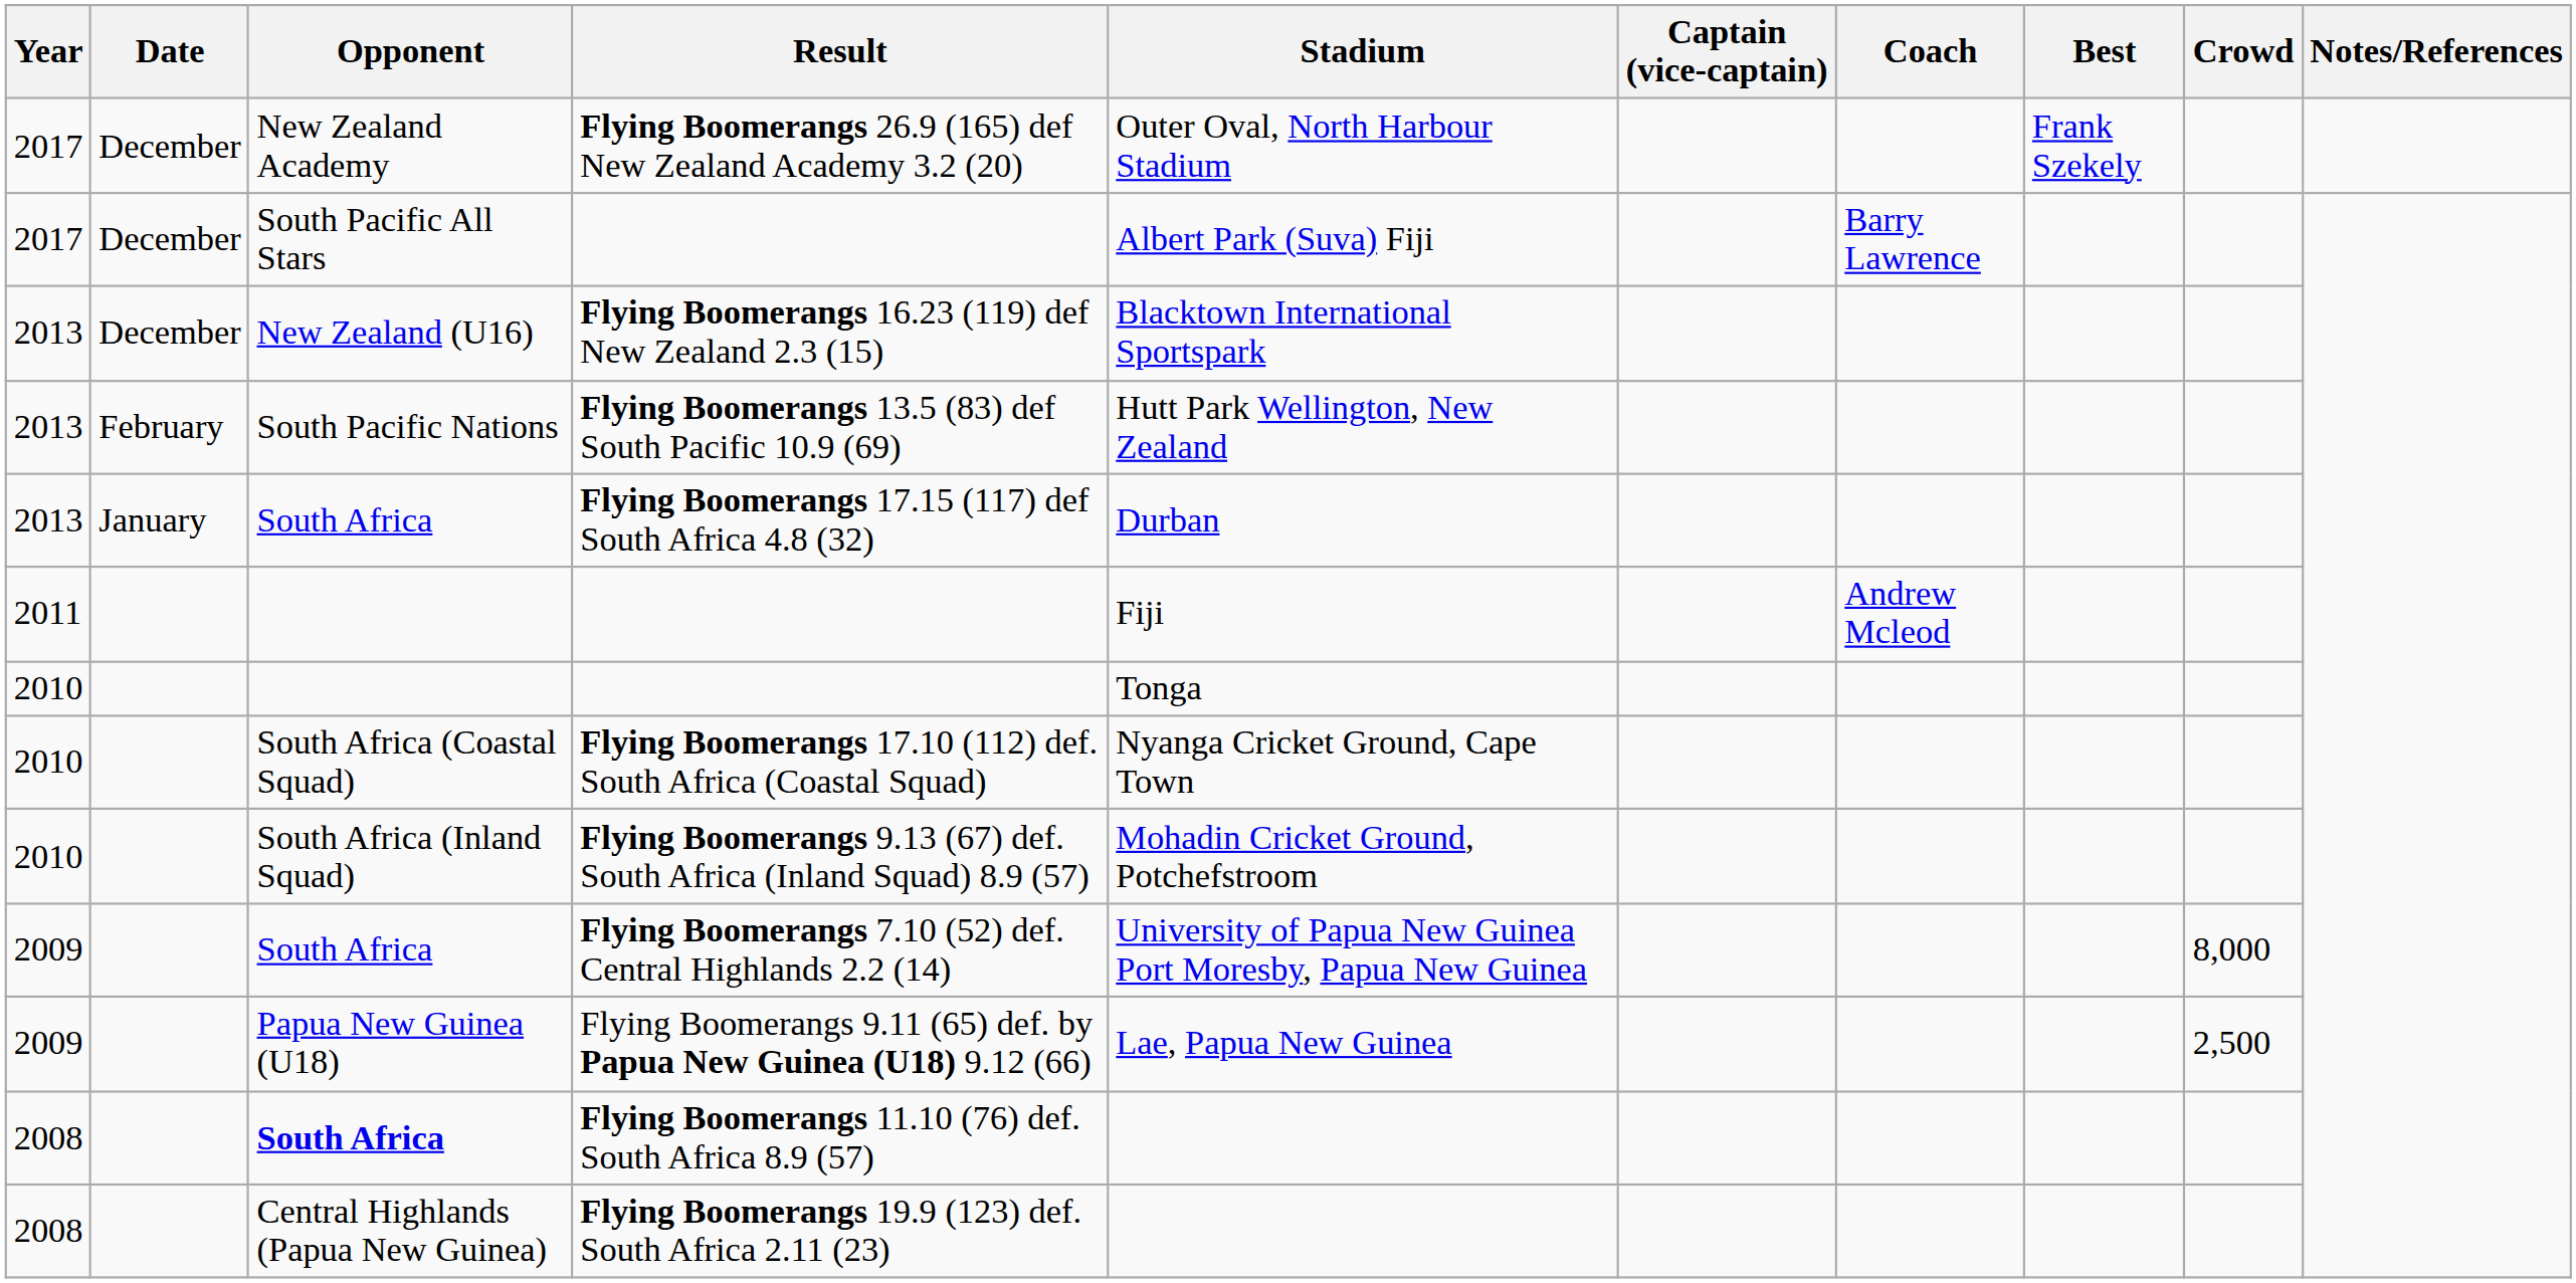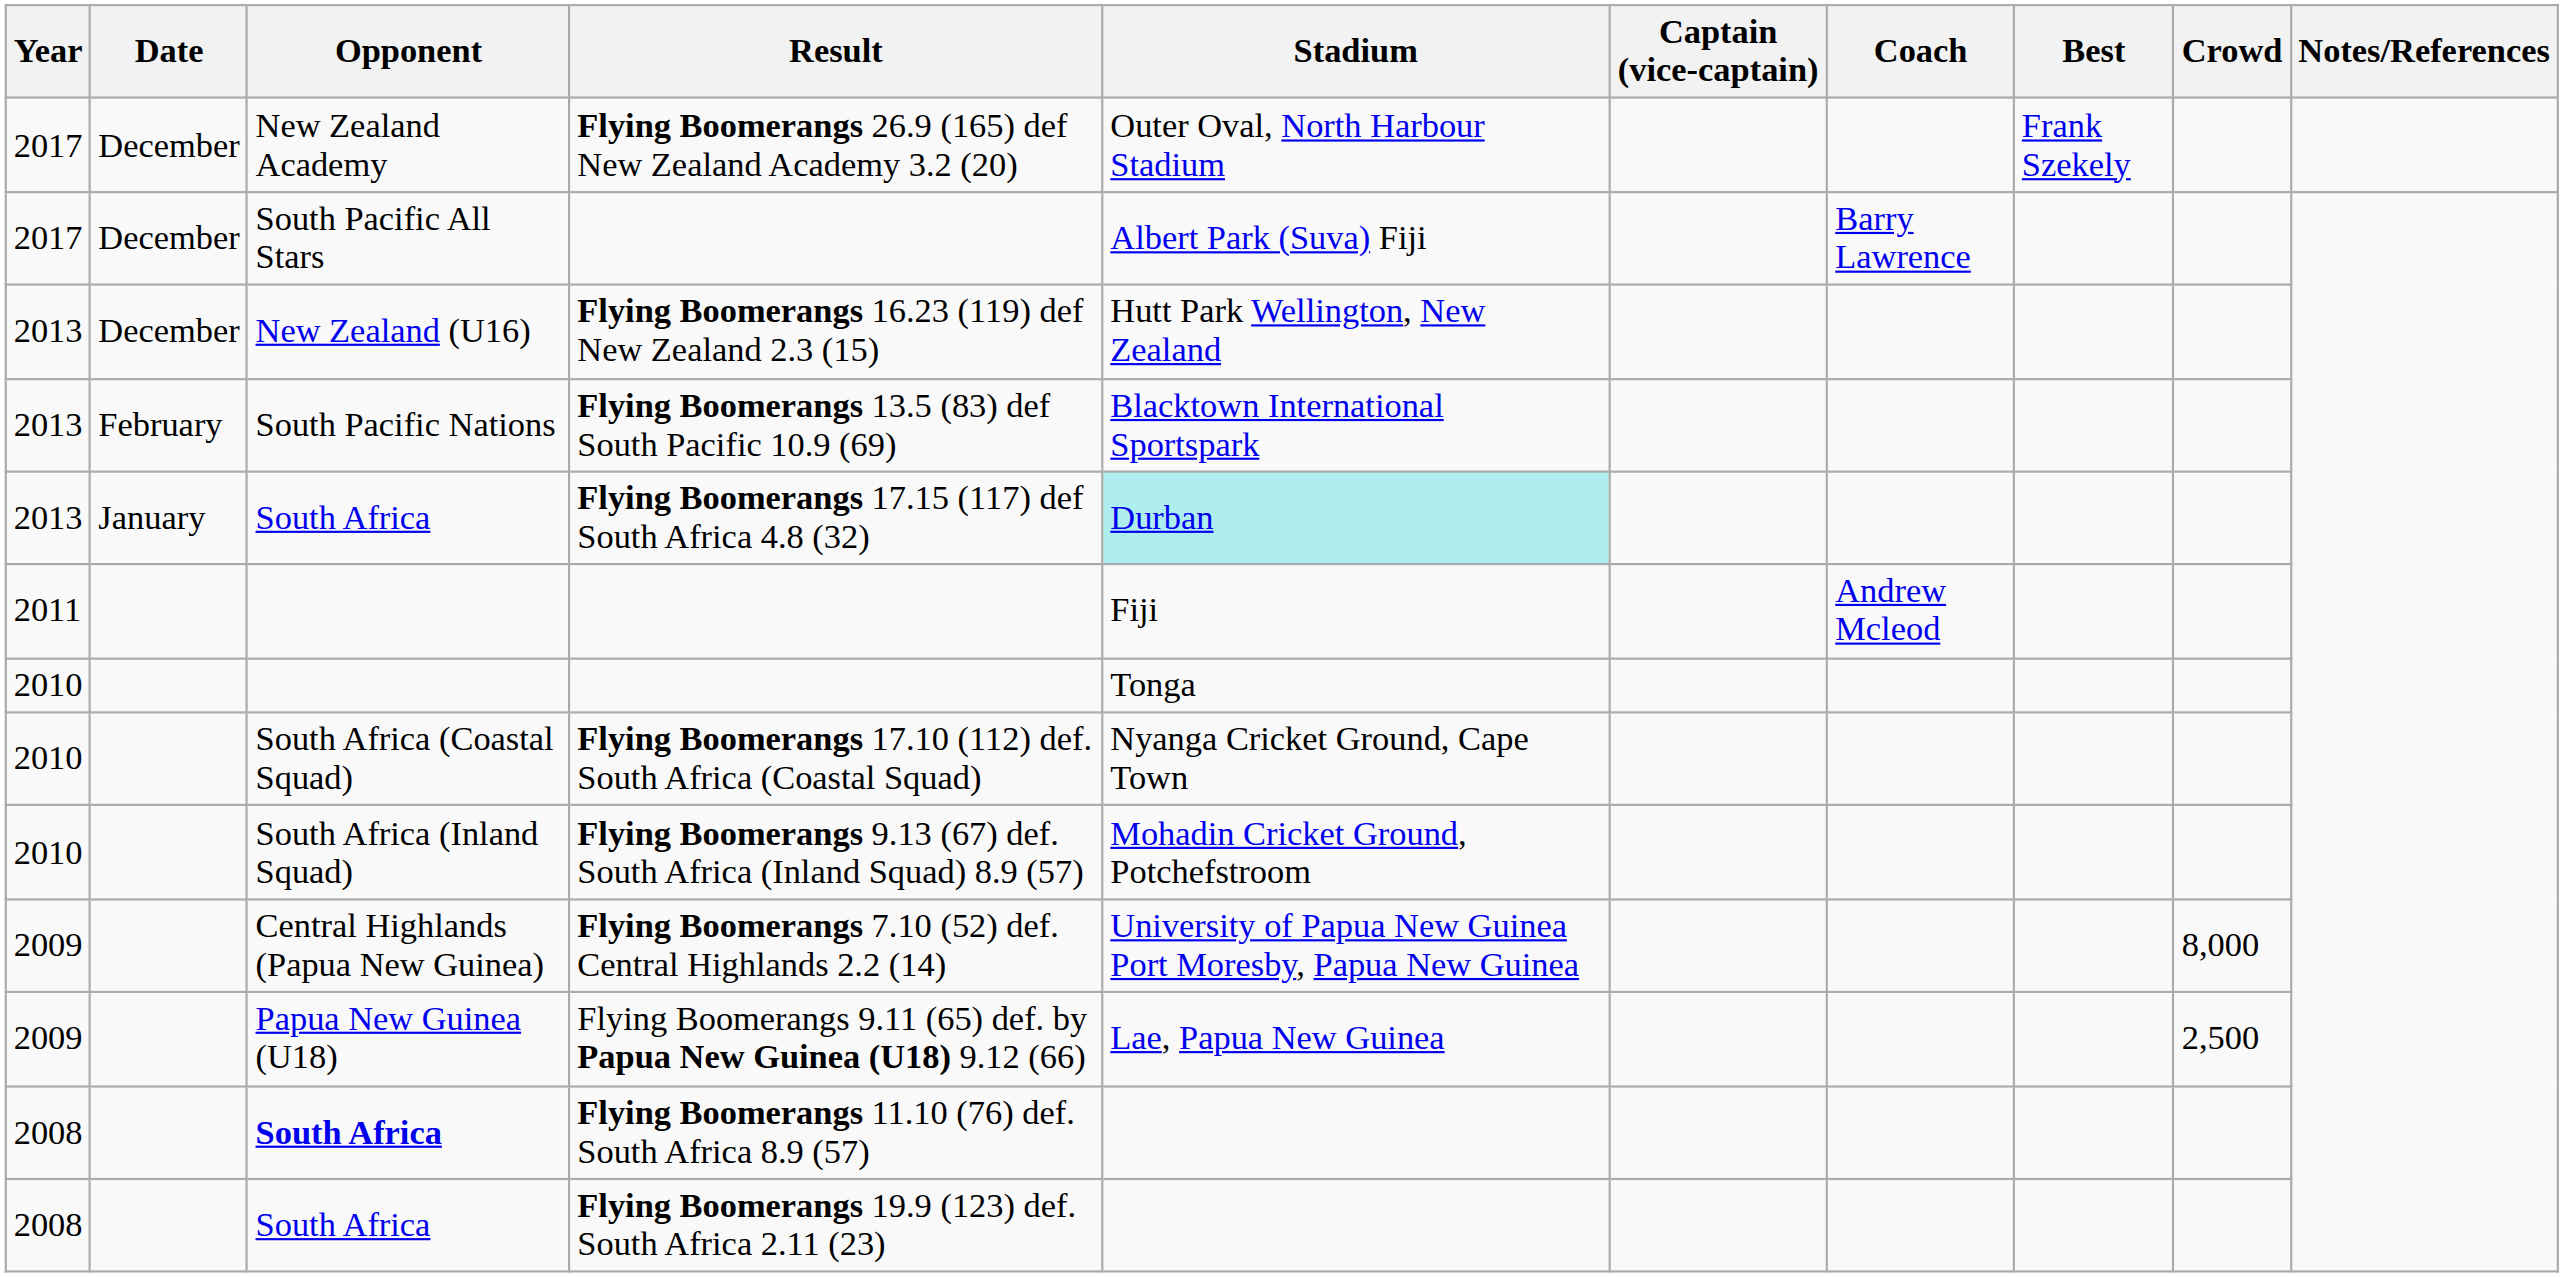Flying Boomerangs 16.23 (119) def New Zealand 2.3 (15) | Stadium: Blacktown International Sportspark -> Hutt Park Wellington, New Zealand
Flying Boomerangs 13.5 (83) def South Pacific 10.9 (69) | Stadium: Hutt Park Wellington, New Zealand -> Blacktown International Sportspark
Flying Boomerangs 17.15 (117) def South Africa 4.8 (32) | Stadium: no background -> paleturquoise background
Flying Boomerangs 7.10 (52) def. Central Highlands 2.2 (14) | Opponent: South Africa -> Central Highlands (Papua New Guinea)
Flying Boomerangs 19.9 (123) def. South Africa 2.11 (23) | Opponent: Central Highlands (Papua New Guinea) -> South Africa
